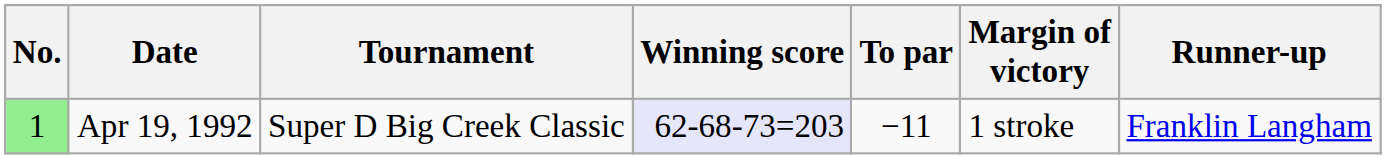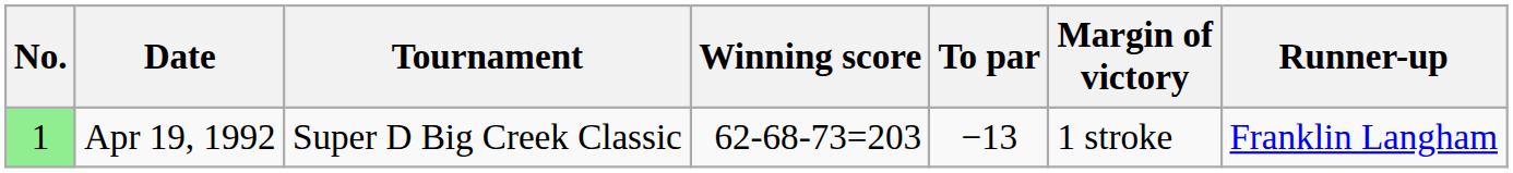Apr 19, 1992 | Winning score: lavender background -> no background
Apr 19, 1992 | To par: −11 -> −13
